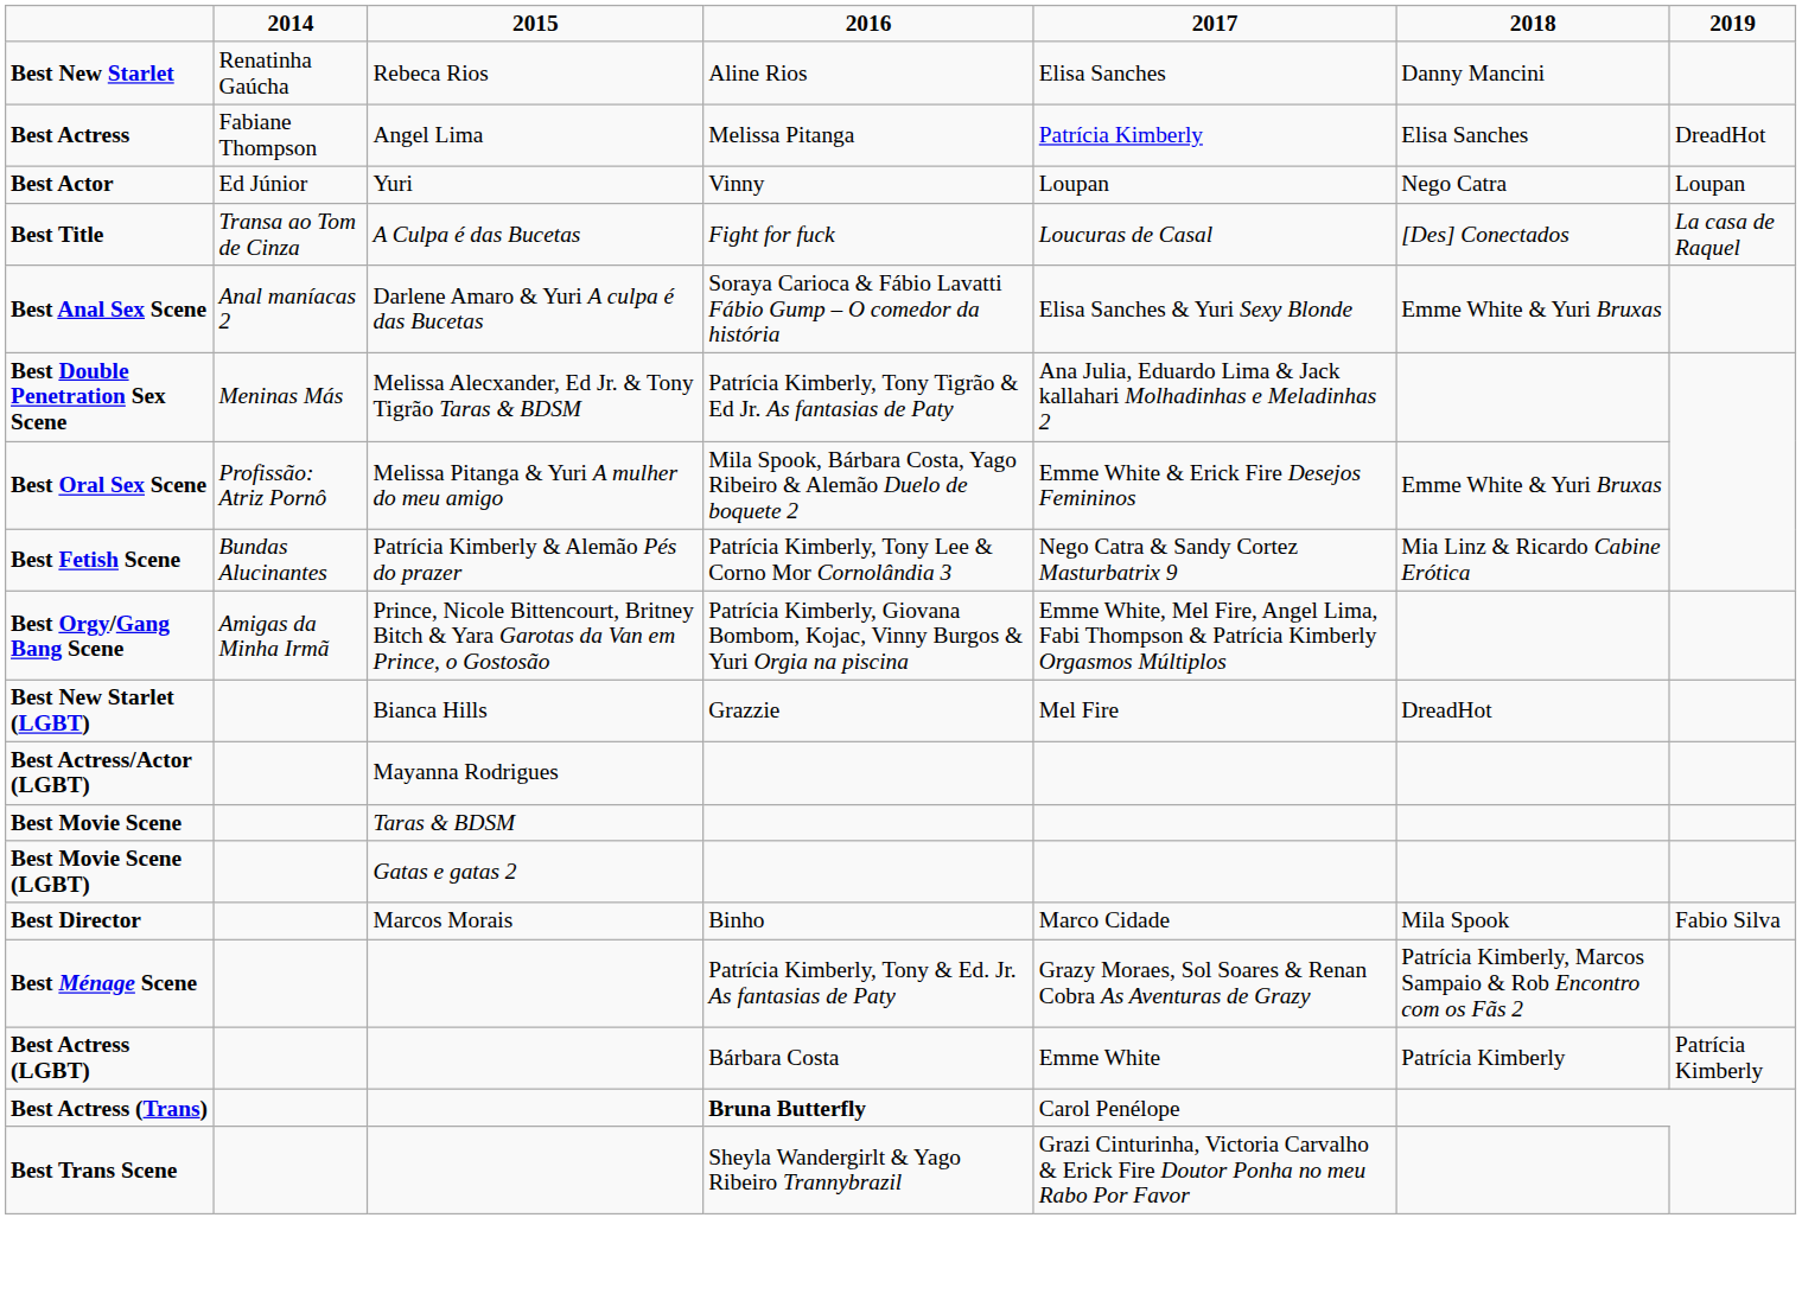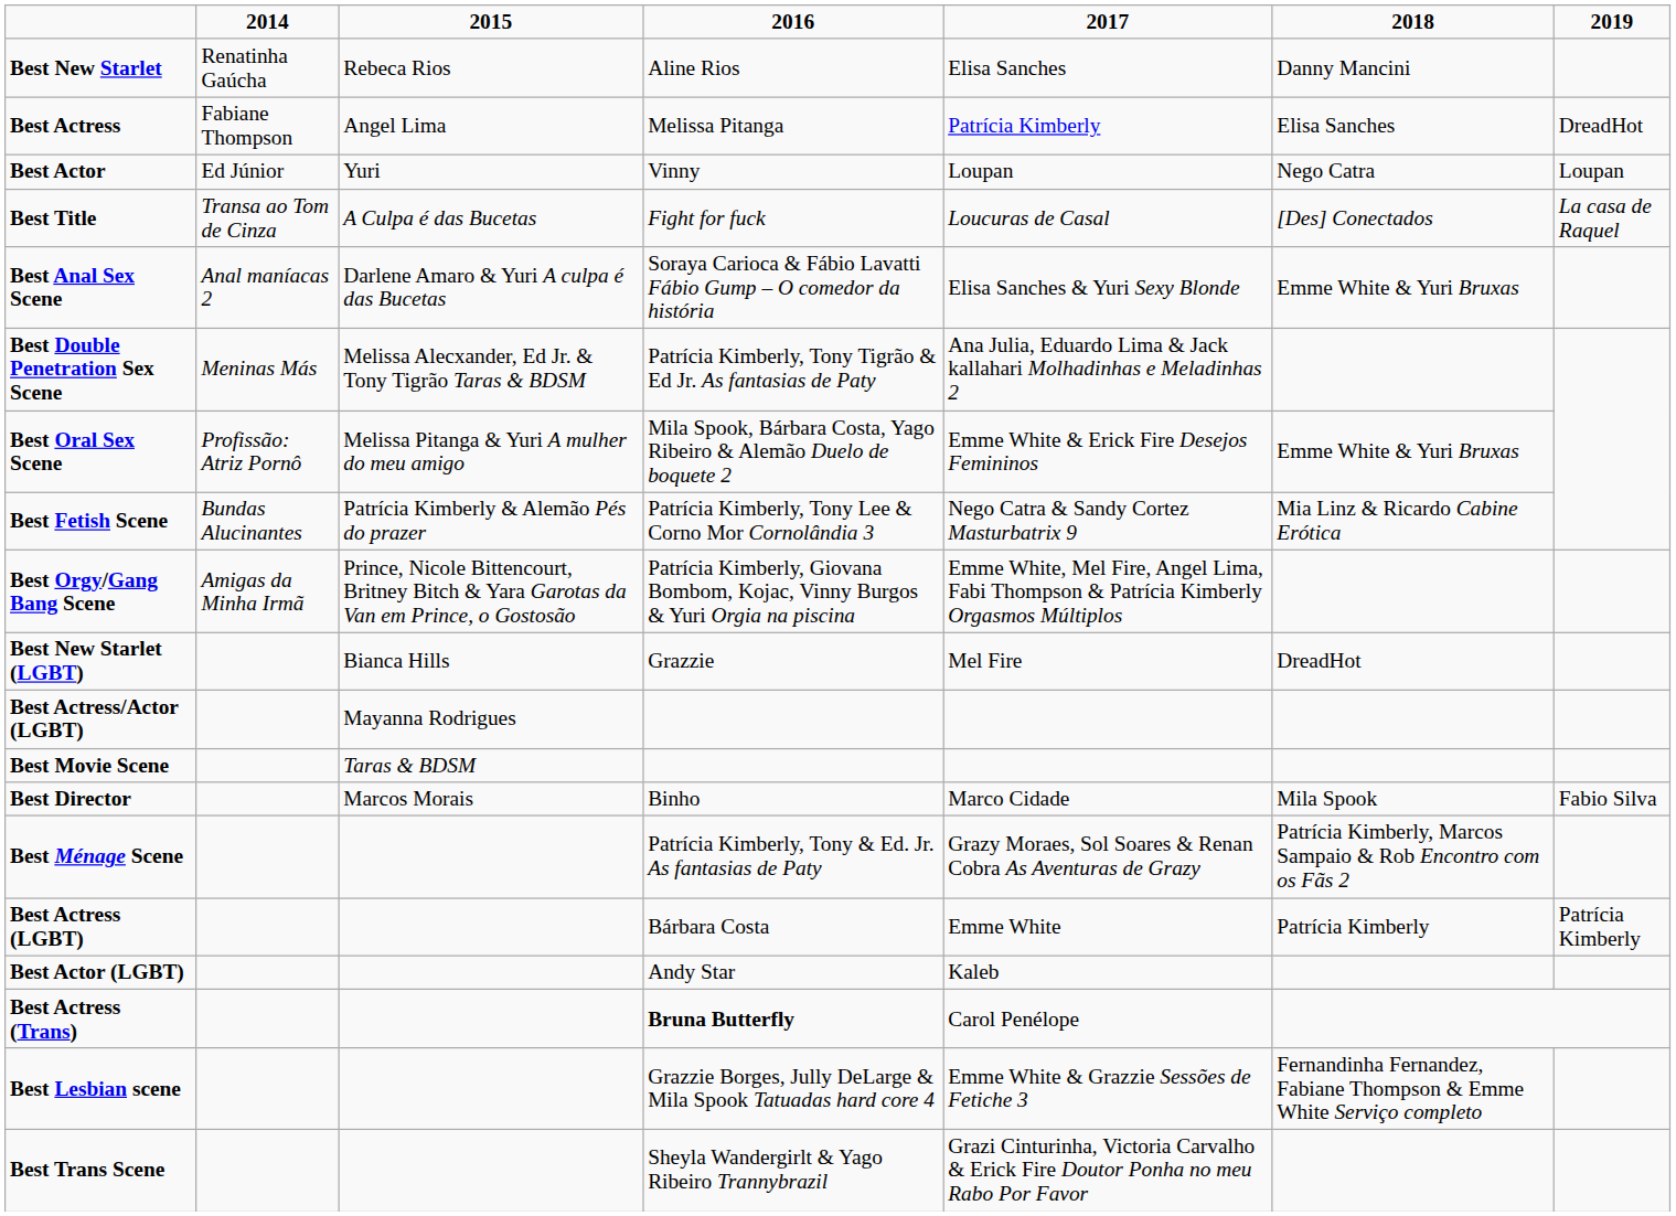- row: Best Movie Scene (LGBT) | Gatas e gatas 2
+ row: Best Actor (LGBT) | Andy Star | Kaleb
+ row: Best Lesbian scene | Grazzie Borges, Jully DeLarge & Mila Spook Tatuadas hard core 4 | Emme White & Grazzie Sessões de Fetiche 3 | Fernandinha Fernandez, Fabiane Thompson & Emme White Serviço completo
